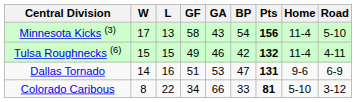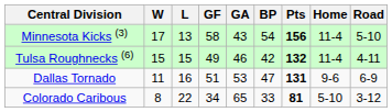Dallas Tornado | W: 14 -> 11
Colorado Caribous | GA: 66 -> 65
